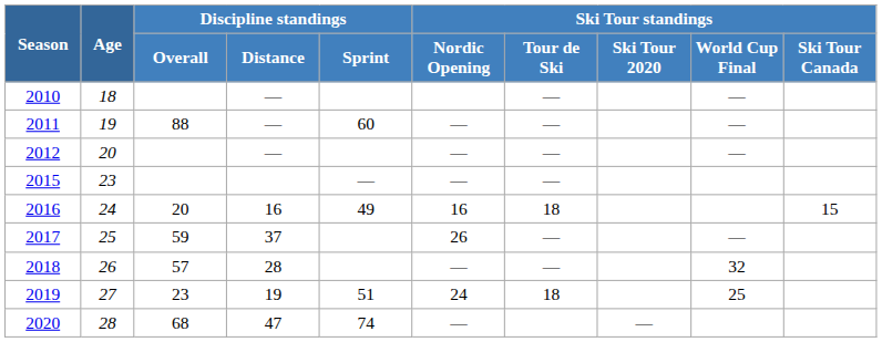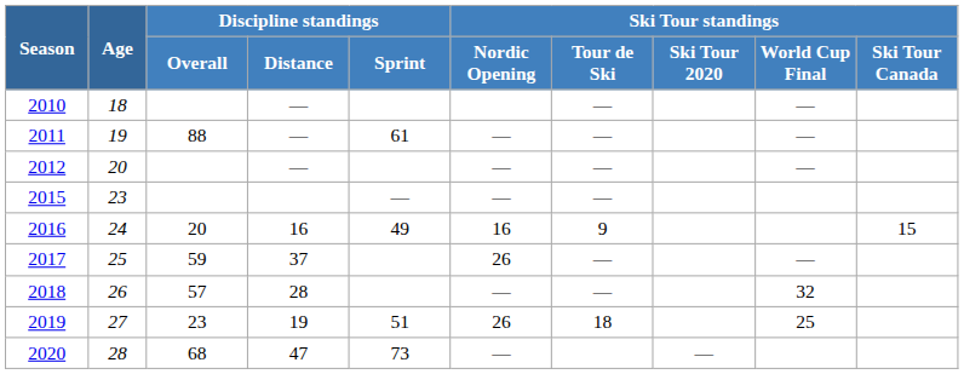2011 | Discipline standings / Sprint: 60 -> 61
2016 | Ski Tour standings / Tour de Ski: 18 -> 9
2019 | Ski Tour standings / Nordic Opening: 24 -> 26
2020 | Discipline standings / Sprint: 74 -> 73
